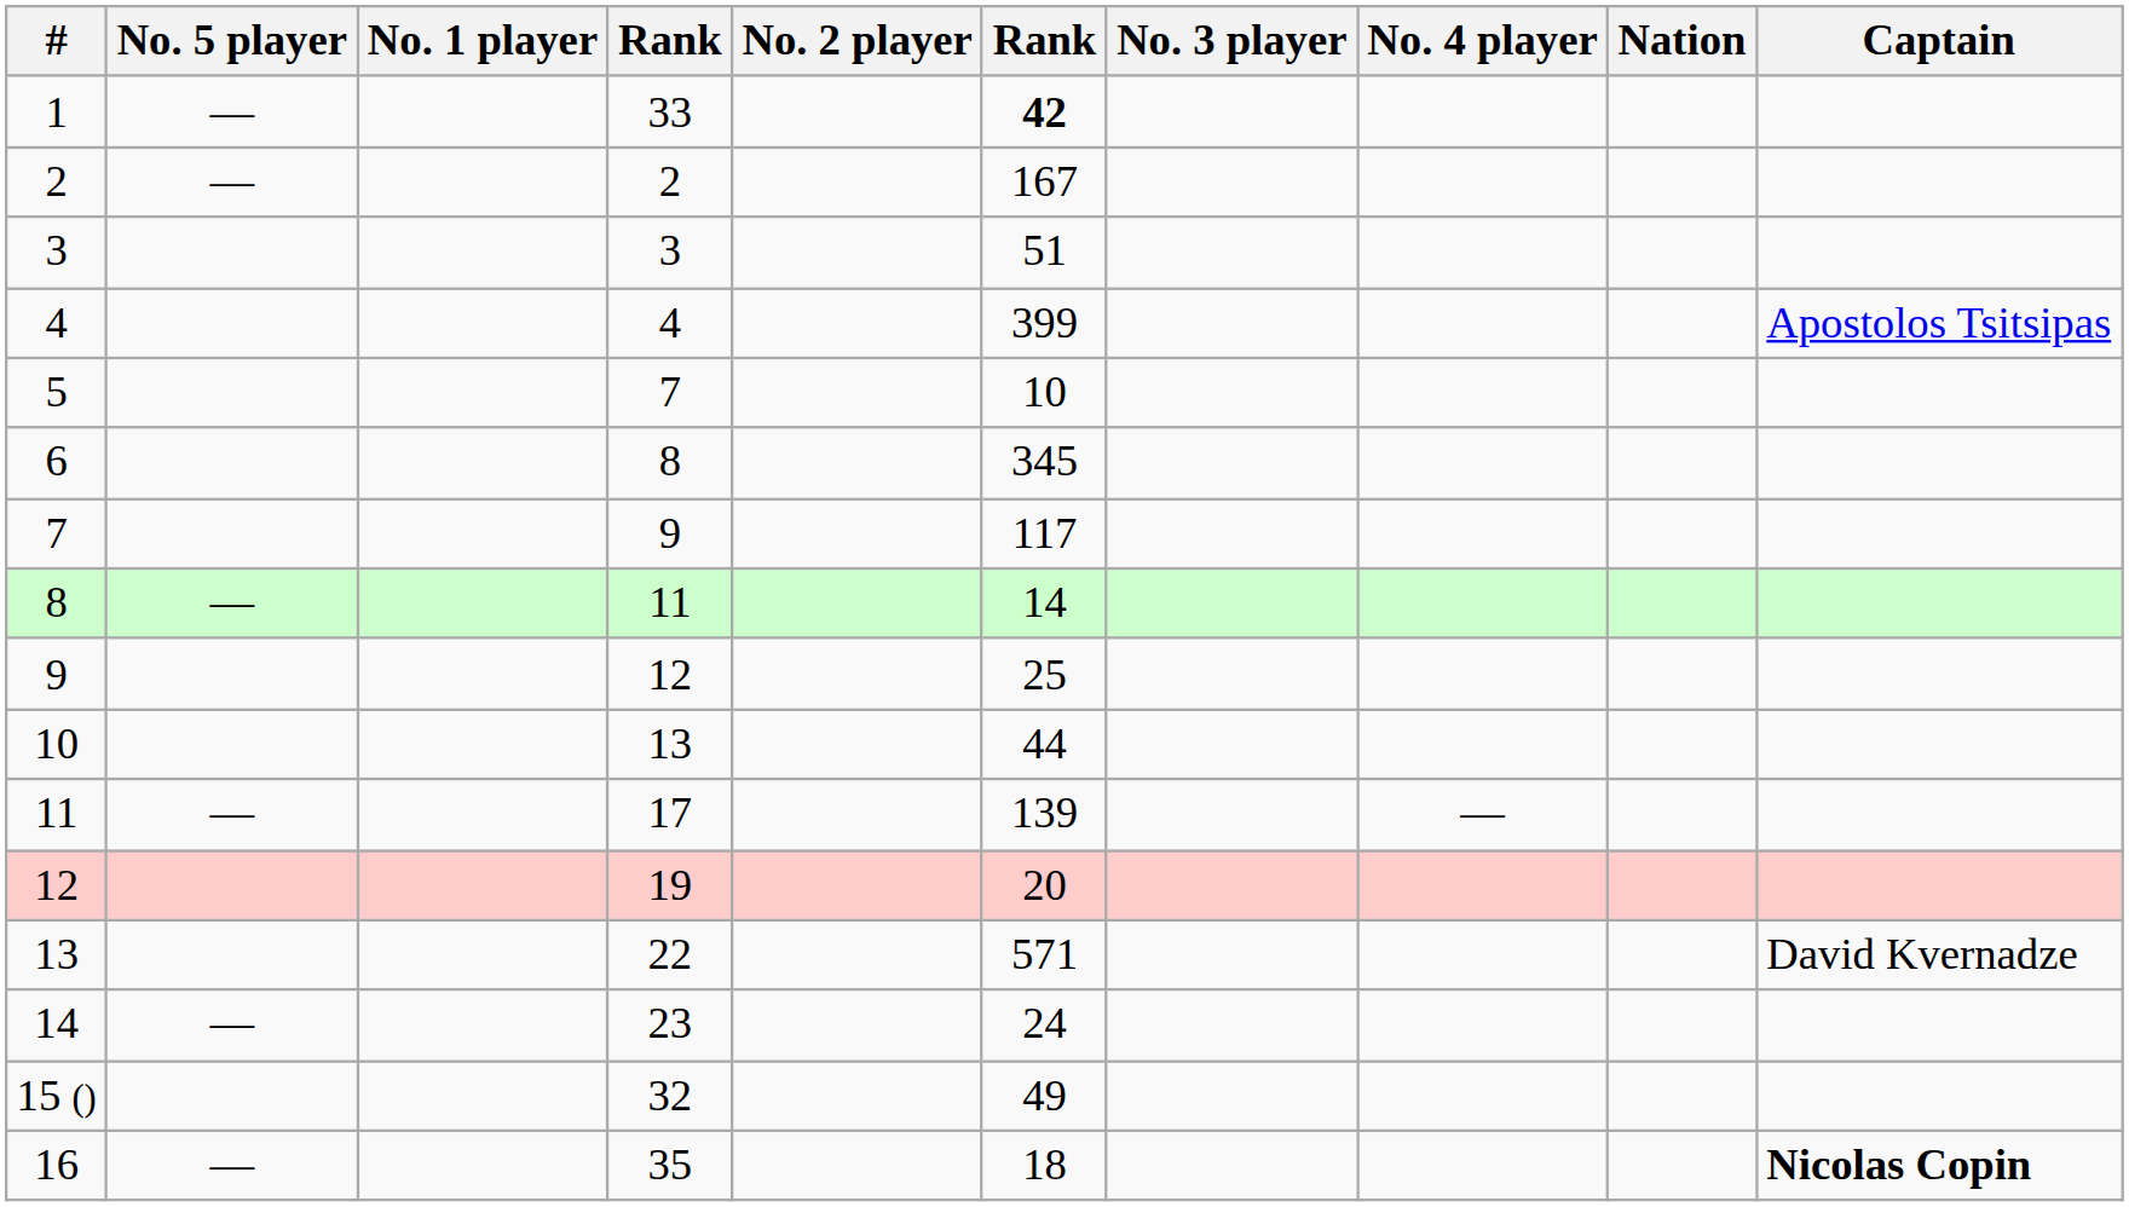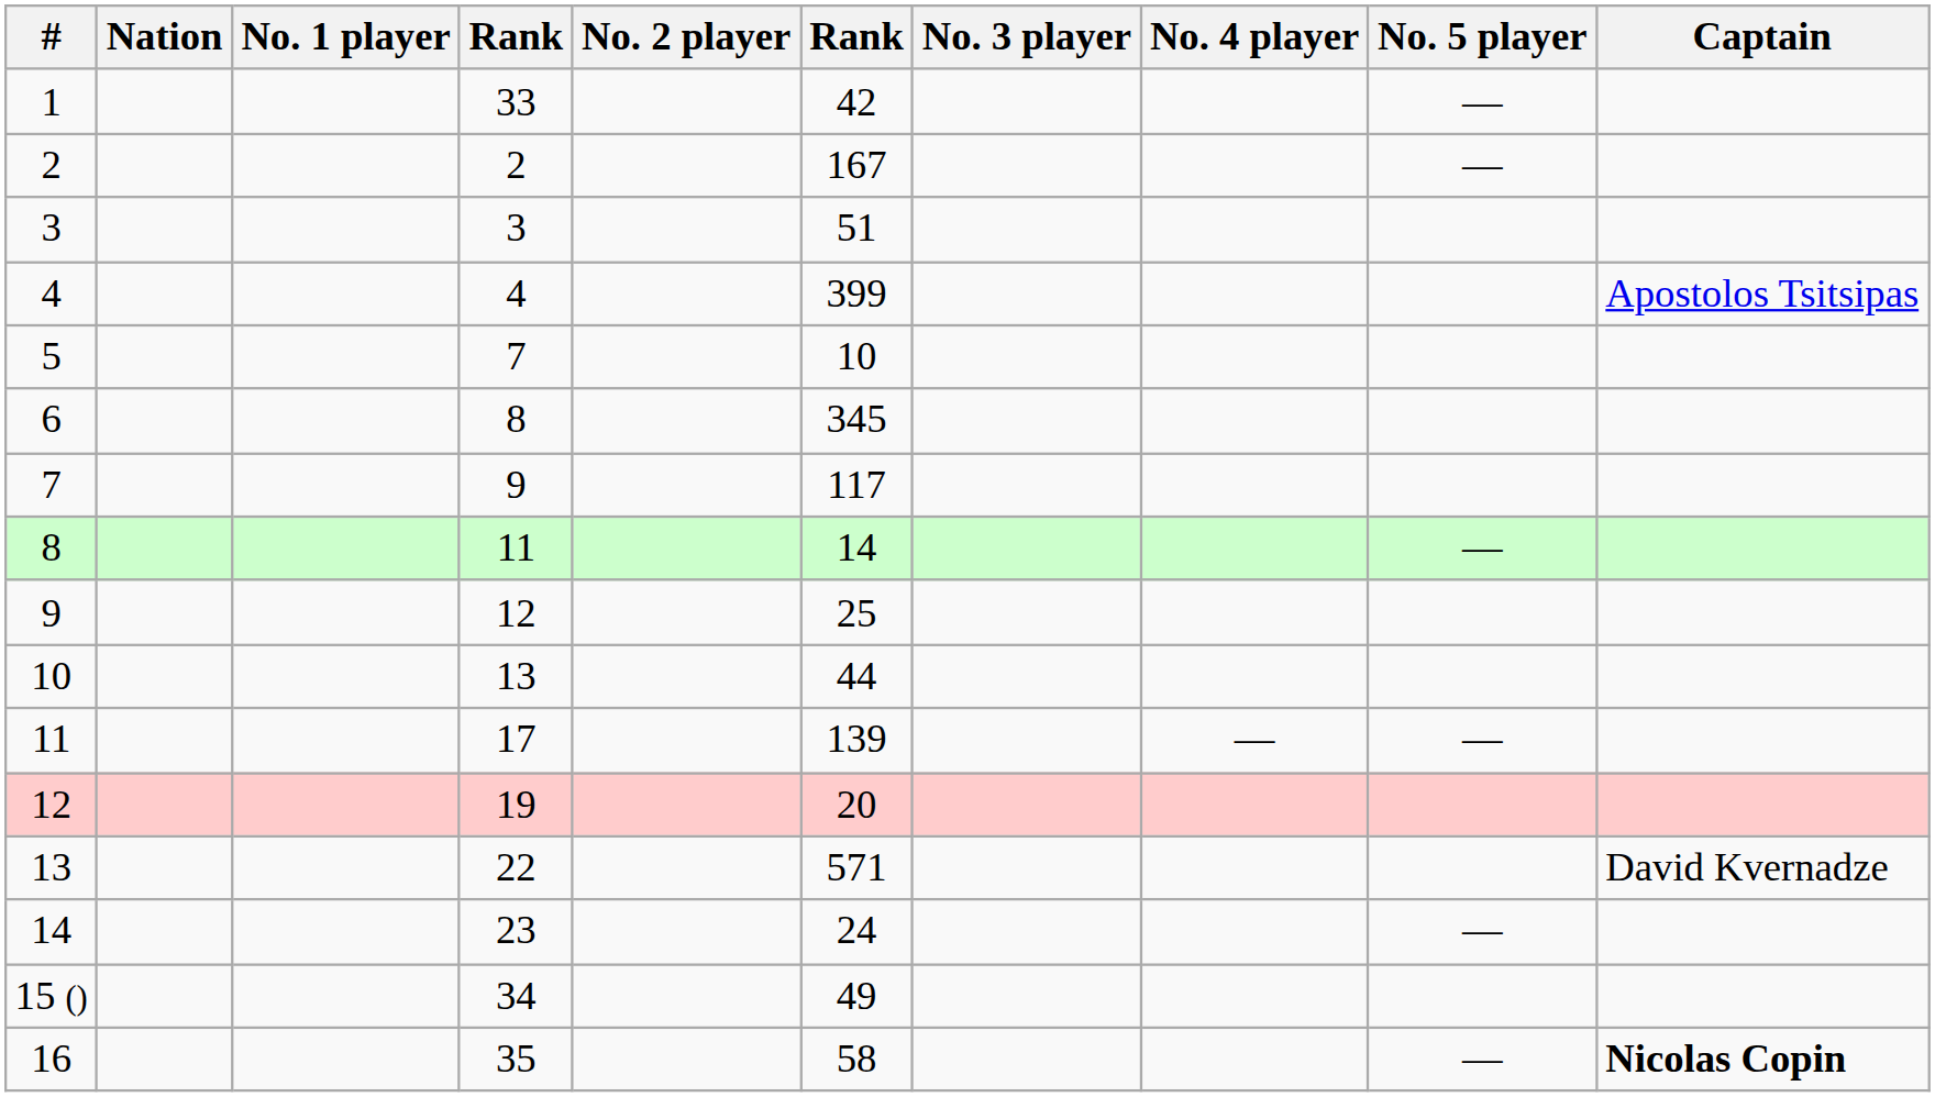columns swapped: Nation <-> No. 5 player
1 | column 6: bold -> normal
15 () | column 4: 32 -> 34
16 | column 6: 18 -> 58
